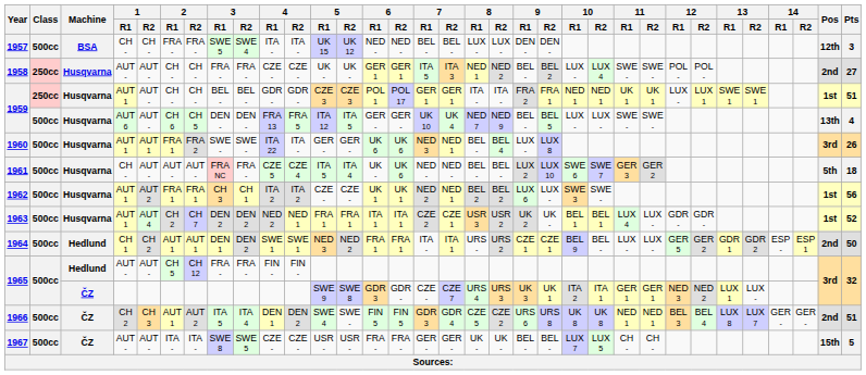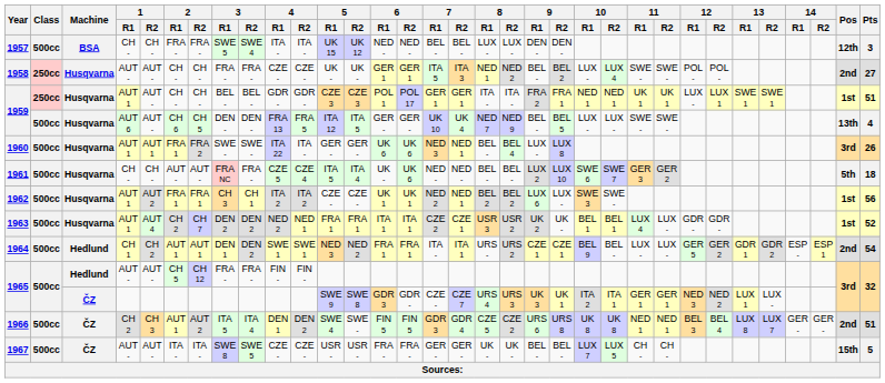1961 | 1 / R2: AUT - -> CH -
1964 | Pts: 50 -> 54
